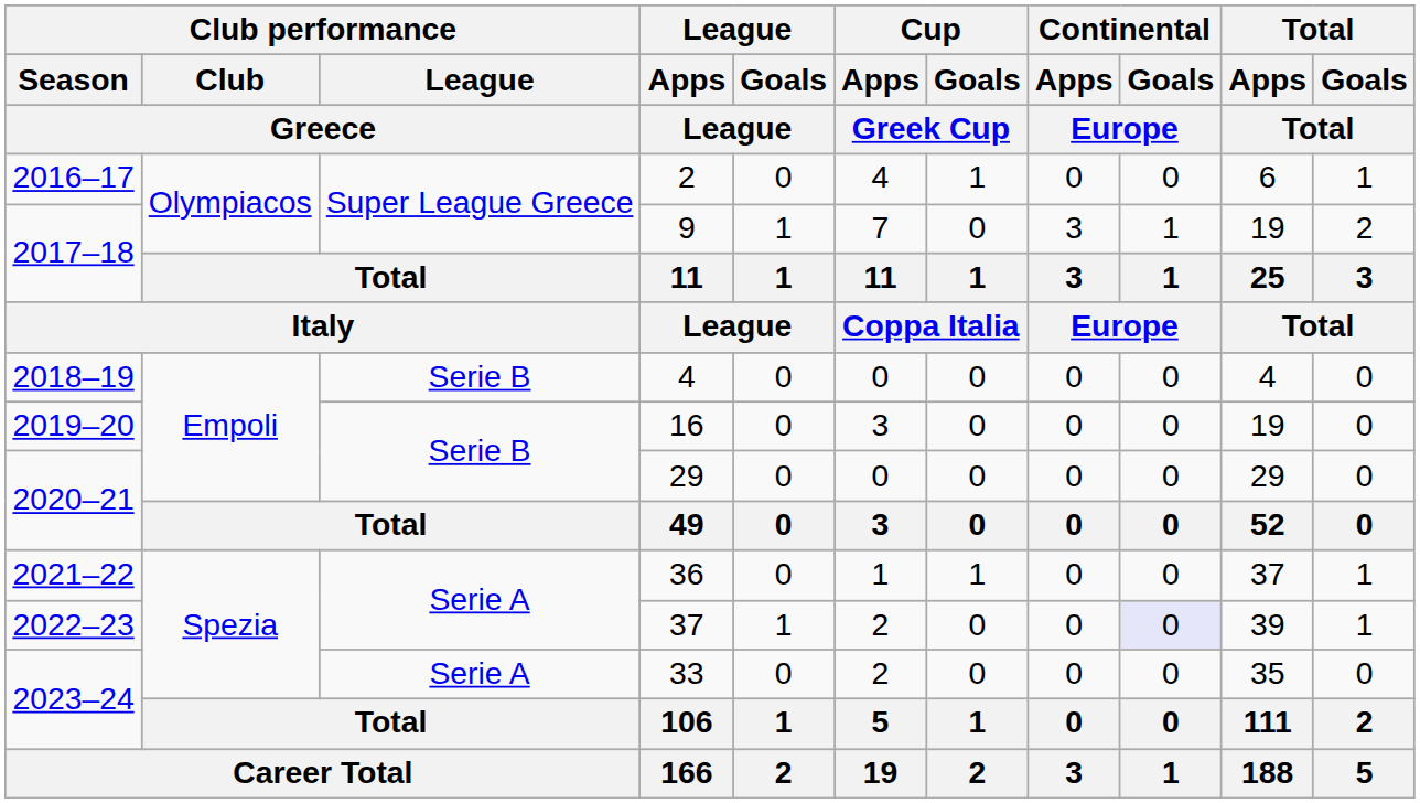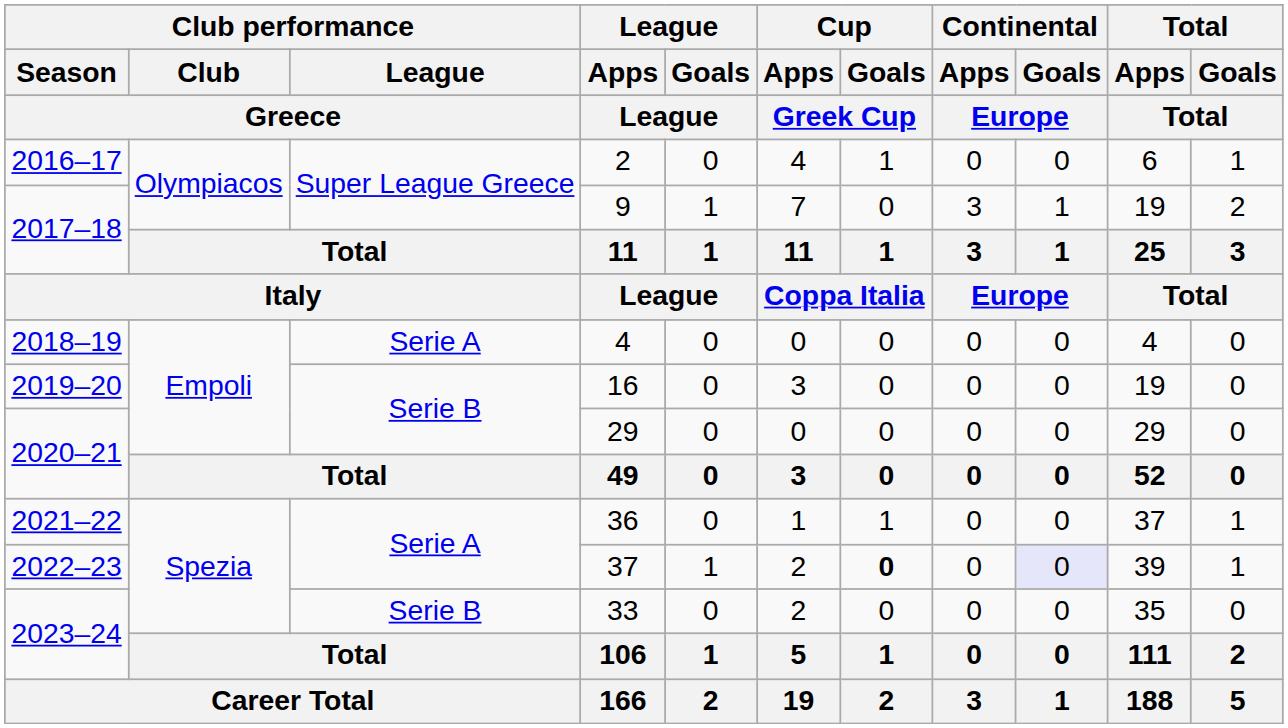2018–19 | Club performance / League / Greece: Serie B -> Serie A
2022–23 | Cup / Goals / Greek Cup: normal -> bold
2023–24 / 33 | Club performance / League / Greece: Serie A -> Serie B
